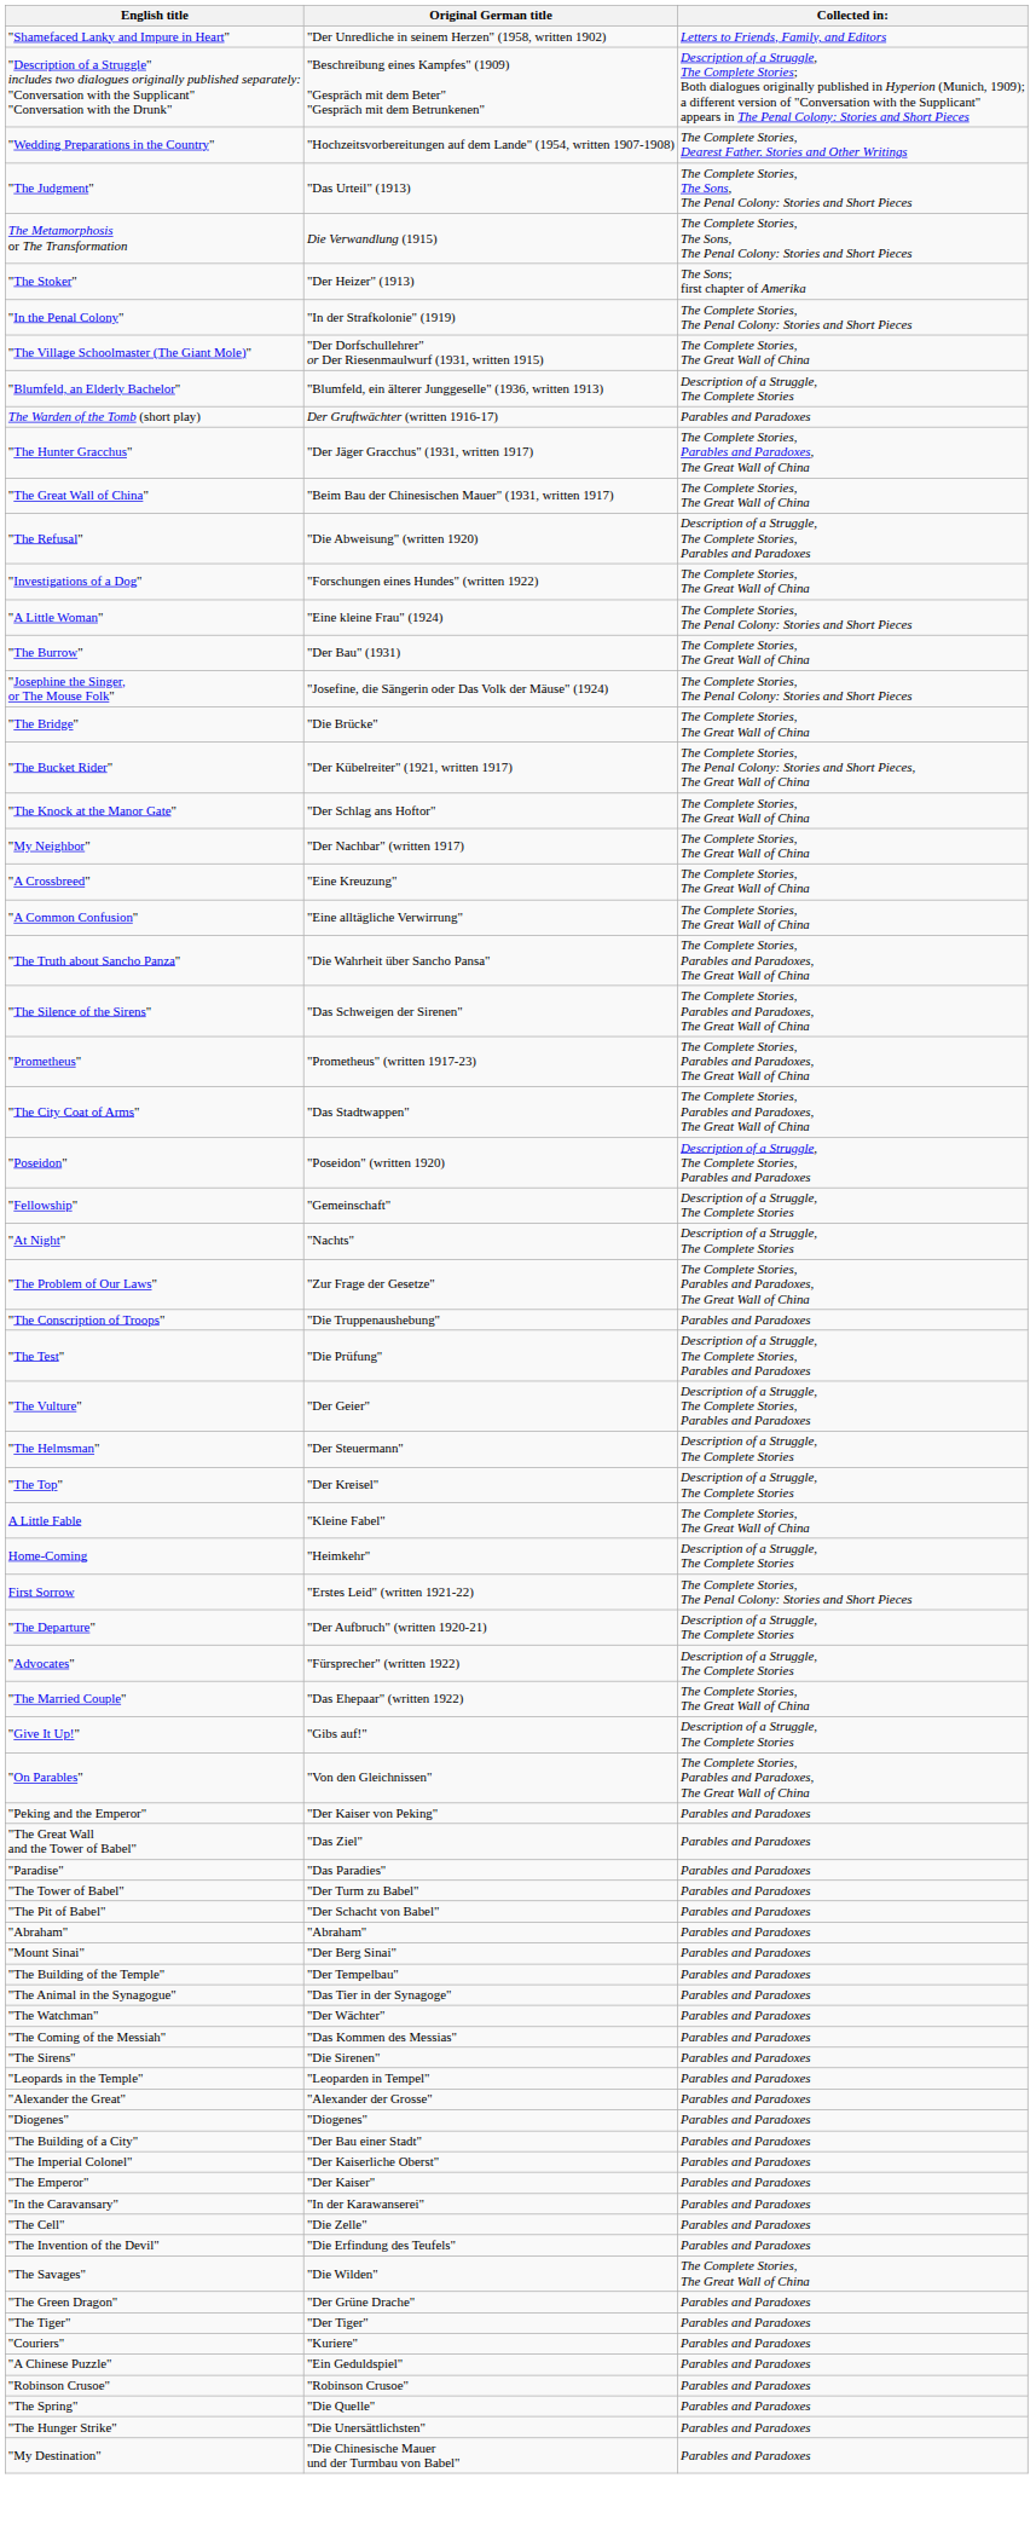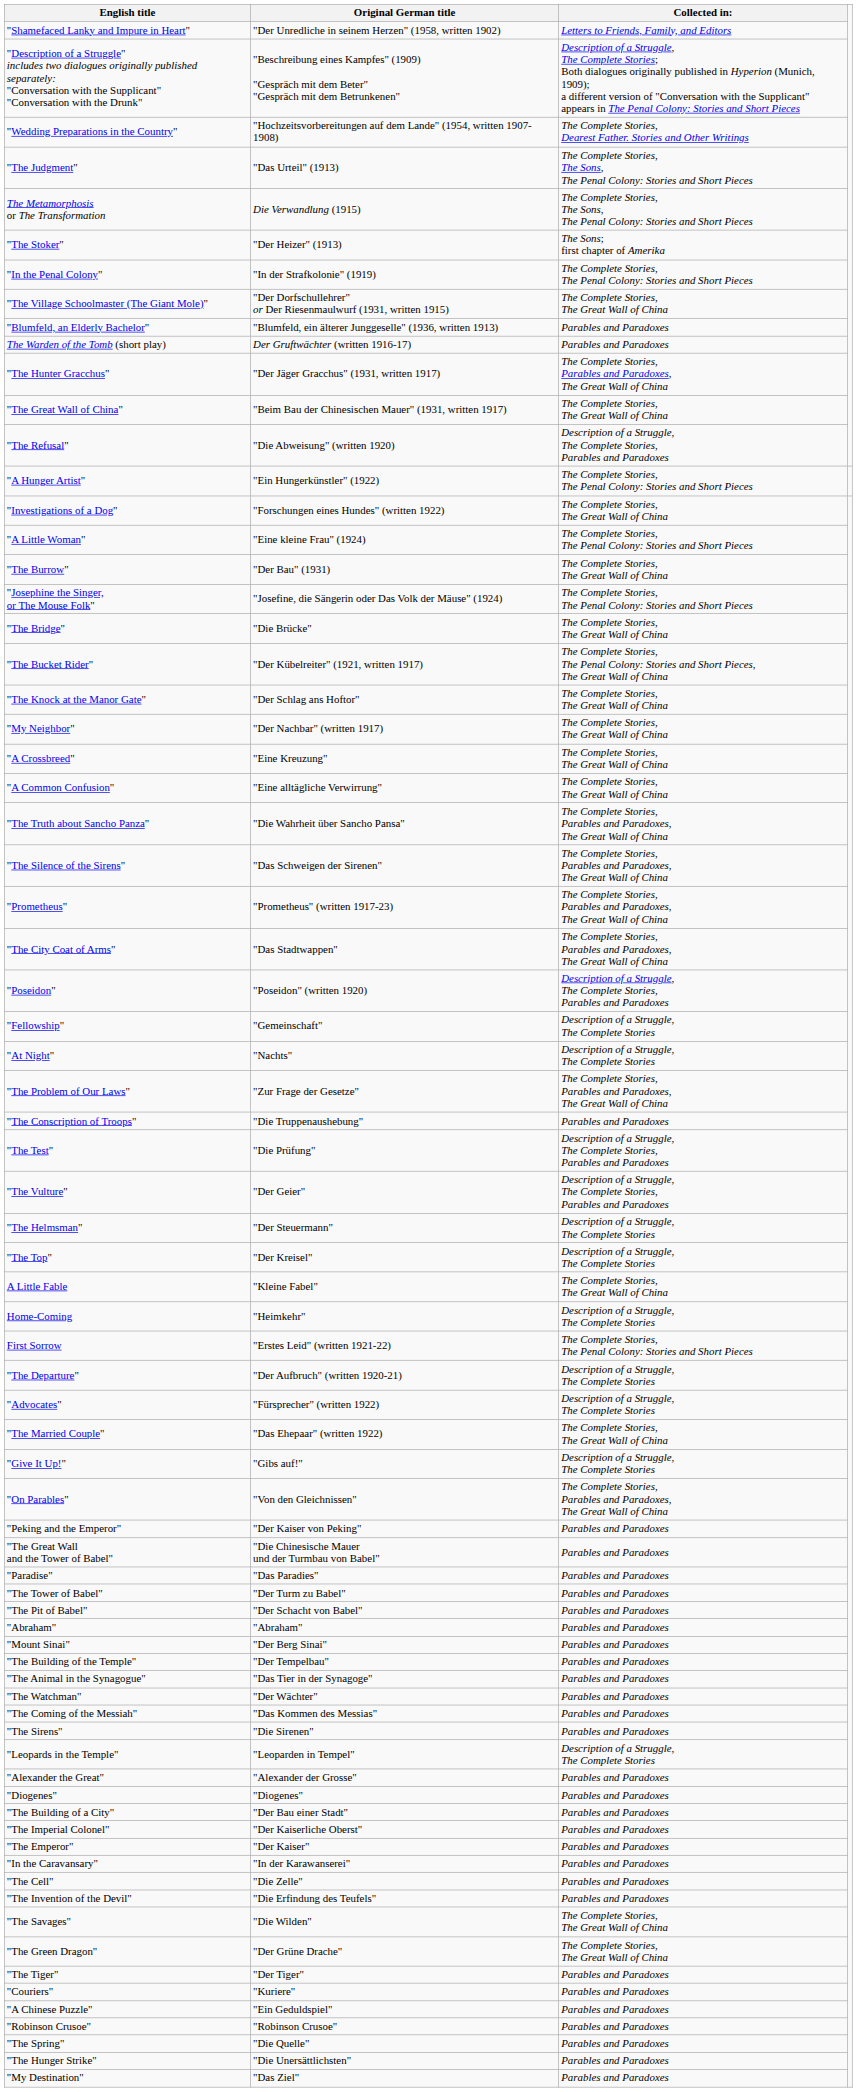"Blumfeld, an Elderly Bachelor" | Collected in:: Description of a Struggle, The Complete Stories -> Parables and Paradoxes
+ row: "A Hunger Artist" | "Ein Hungerkünstler" (1922) | The Complete Stories, The Penal Colony: Stories and Short Pieces
"The Great Wall and the Tower of Babel" | Original German title: "Das Ziel" -> "Die Chinesische Mauer und der Turmbau von Babel"
"Leopards in the Temple" | Collected in:: Parables and Paradoxes -> Description of a Struggle, The Complete Stories
"The Green Dragon" | Collected in:: Parables and Paradoxes -> The Complete Stories, The Great Wall of China
"My Destination" | Original German title: "Die Chinesische Mauer und der Turmbau von Babel" -> "Das Ziel"
